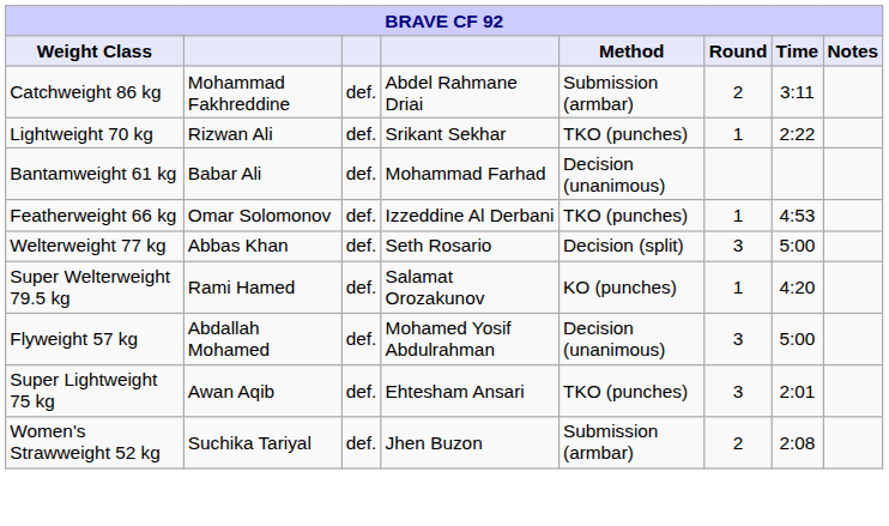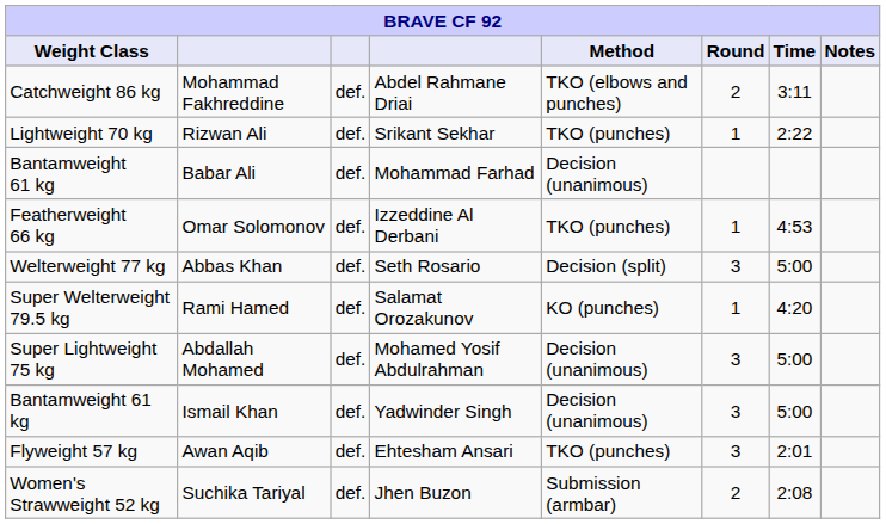Mohammad Fakhreddine | Method: Submission (armbar) -> TKO (elbows and punches)
Abdallah Mohamed | Weight Class: Flyweight 57 kg -> Super Lightweight 75 kg
+ row: Bantamweight 61 kg | Ismail Khan | def. | Yadwinder Singh | Decision (unanimous) | 3 | 5:00
Awan Aqib | Weight Class: Super Lightweight 75 kg -> Flyweight 57 kg
